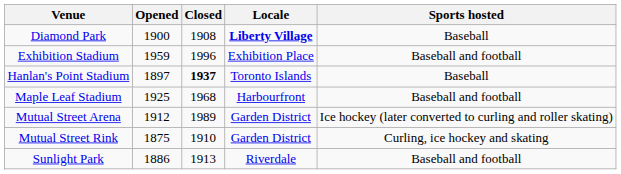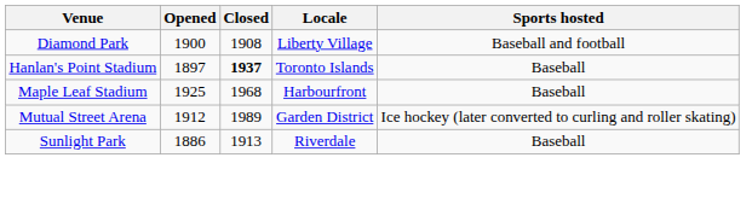Diamond Park | Locale: bold -> normal
Diamond Park | Sports hosted: Baseball -> Baseball and football
- row: Exhibition Stadium | 1959 | 1996 | Exhibition Place | Baseball and football
Maple Leaf Stadium | Sports hosted: Baseball and football -> Baseball
- row: Mutual Street Rink | 1875 | 1910 | Garden District | Curling, ice hockey and skating
Sunlight Park | Sports hosted: Baseball and football -> Baseball
